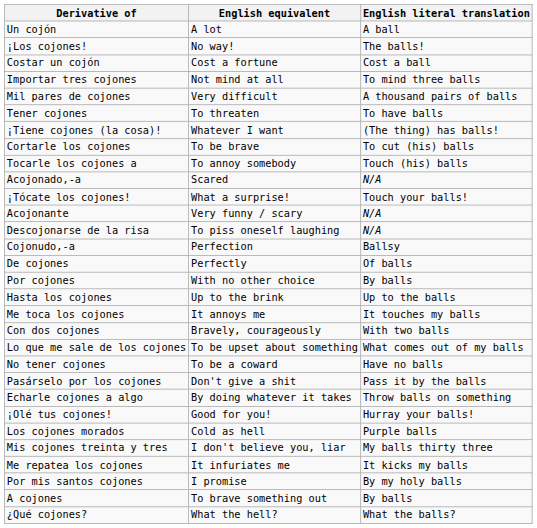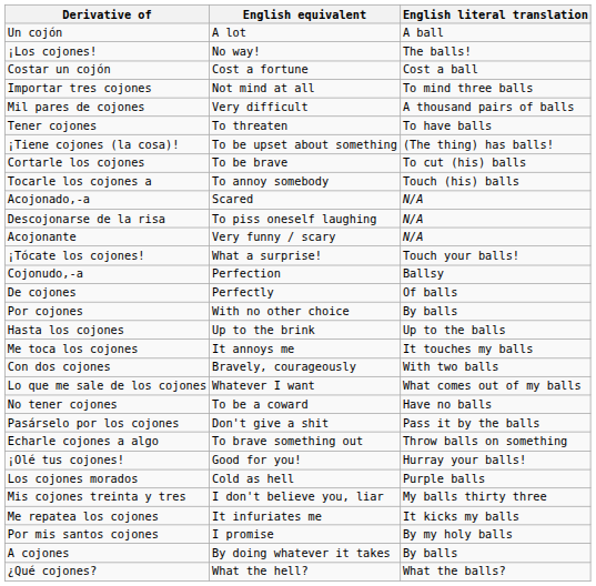¡Tiene cojones (la cosa)! | English equivalent: Whatever I want -> To be upset about something
rows swapped: Descojonarse de la risa <-> ¡Tócate los cojones!
Lo que me sale de los cojones | English equivalent: To be upset about something -> Whatever I want
Echarle cojones a algo | English equivalent: By doing whatever it takes -> To brave something out
A cojones | English equivalent: To brave something out -> By doing whatever it takes
